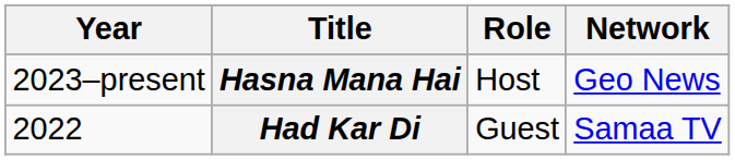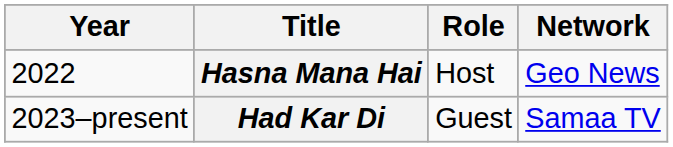Hasna Mana Hai | Year: 2023–present -> 2022
Had Kar Di | Year: 2022 -> 2023–present
